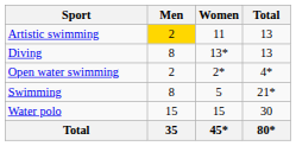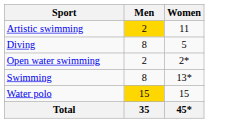- column: Total | 13 | 13 | 4* | 21* | 30 | 80*
Diving | Women: 13* -> 5
Swimming | Women: 5 -> 13*
Water polo | Men: no background -> gold background
